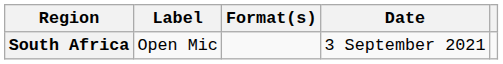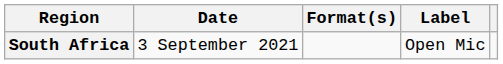columns swapped: Date <-> Label
